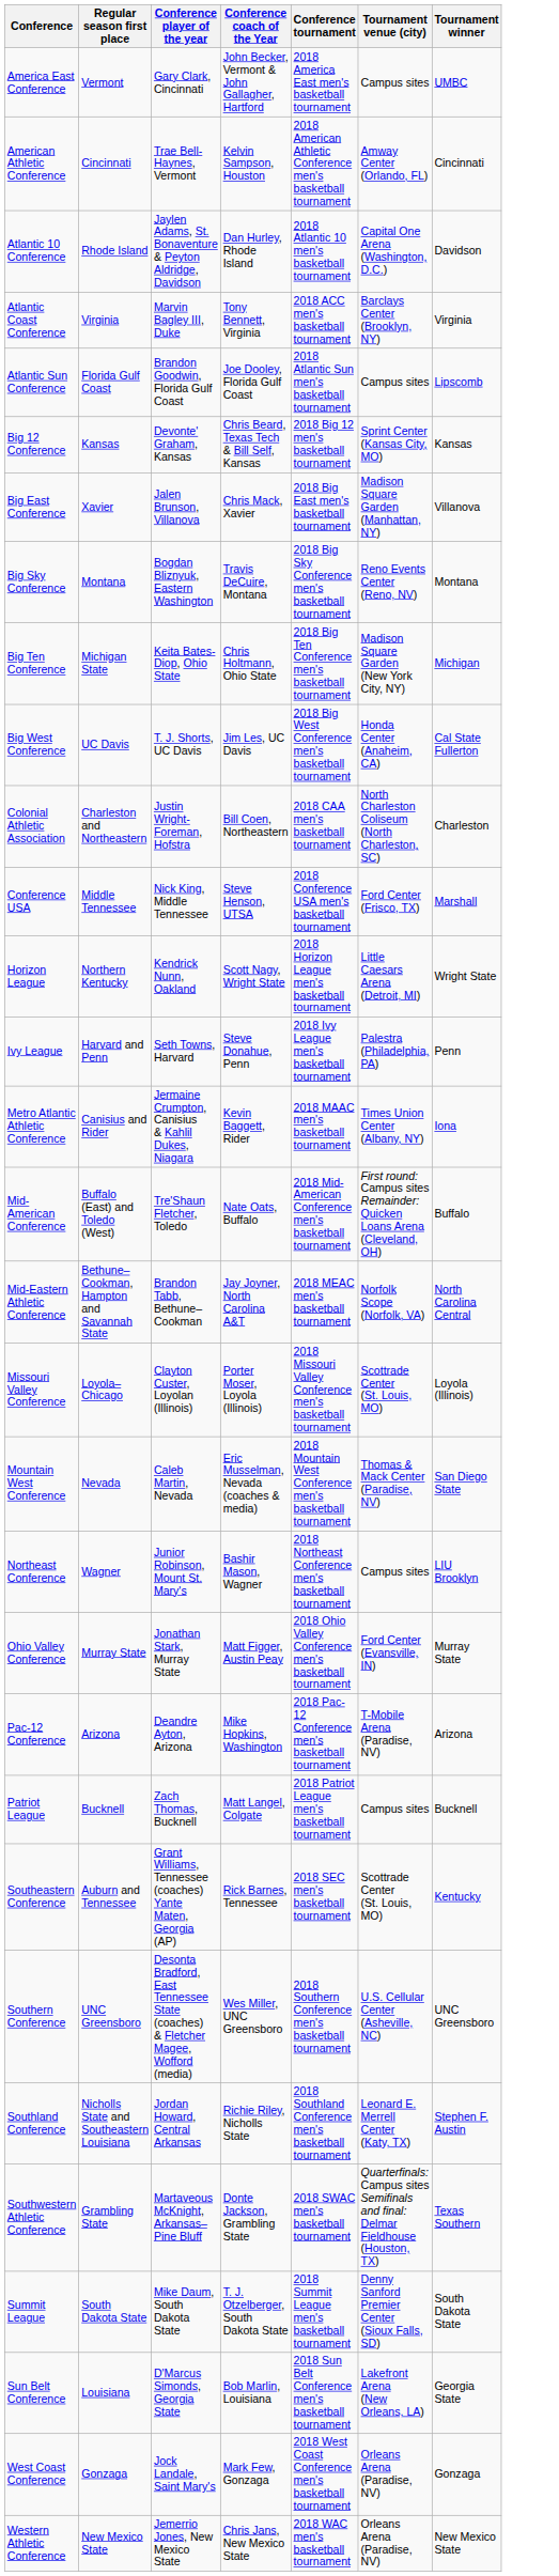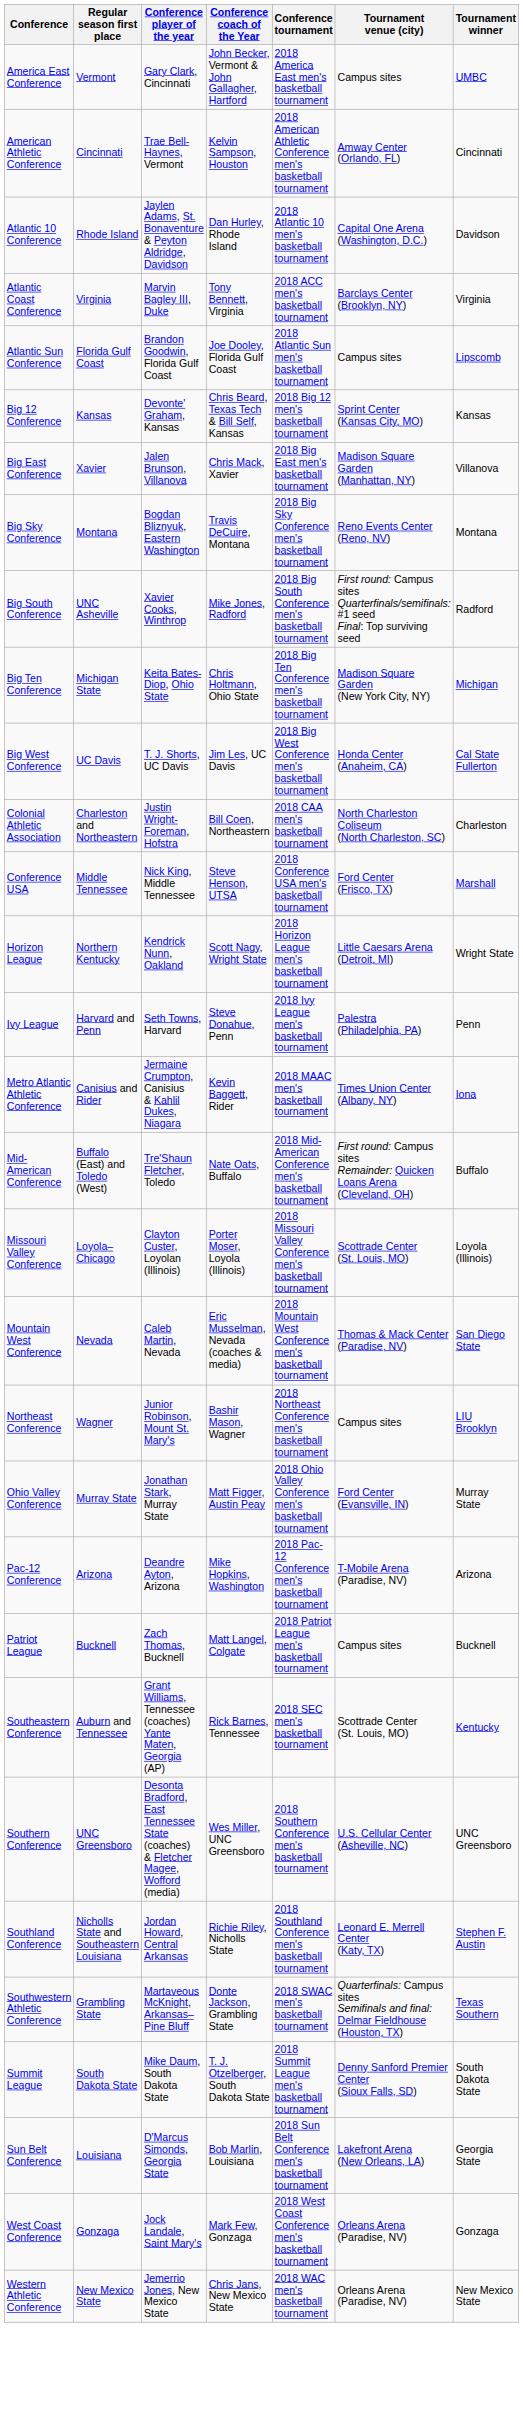+ row: Big South Conference | UNC Asheville | Xavier Cooks, Winthrop | Mike Jones, Radford | 2018 Big South Conference men's basketball tournament | First round: Campus sites Quarterfinals/semifinals: #1 seed Final: Top surviving seed | Radford
- row: Mid-Eastern Athletic Conference | Bethune–Cookman, Hampton and Savannah State | Brandon Tabb, Bethune–Cookman | Jay Joyner, North Carolina A&T | 2018 MEAC men's basketball tournament | Norfolk Scope (Norfolk, VA) | North Carolina Central
